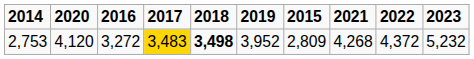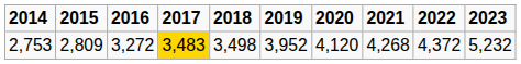columns swapped: 2015 <-> 2020
2,753 | 2018: bold -> normal
